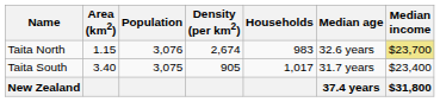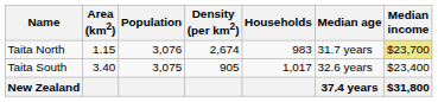Taita North | Median age: 32.6 years -> 31.7 years
Taita South | Median age: 31.7 years -> 32.6 years
